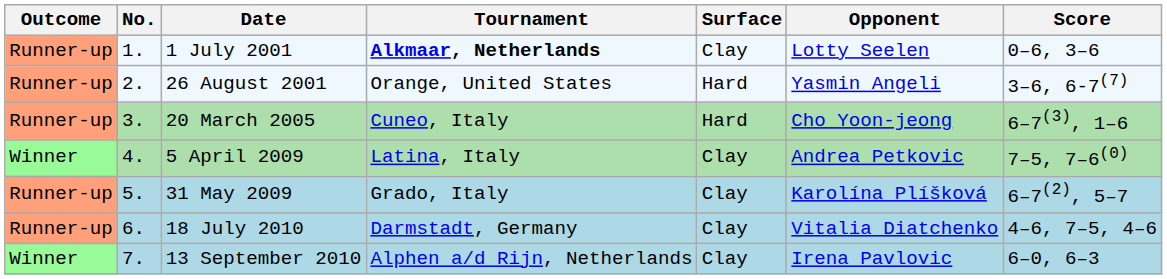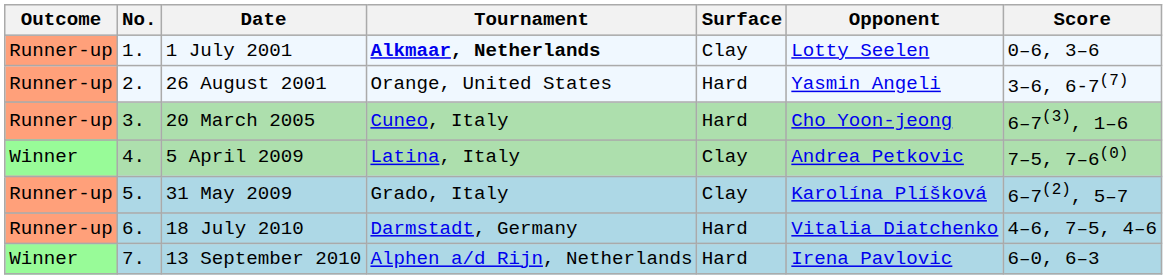18 July 2010 | Surface: Clay -> Hard
13 September 2010 | Surface: Clay -> Hard
